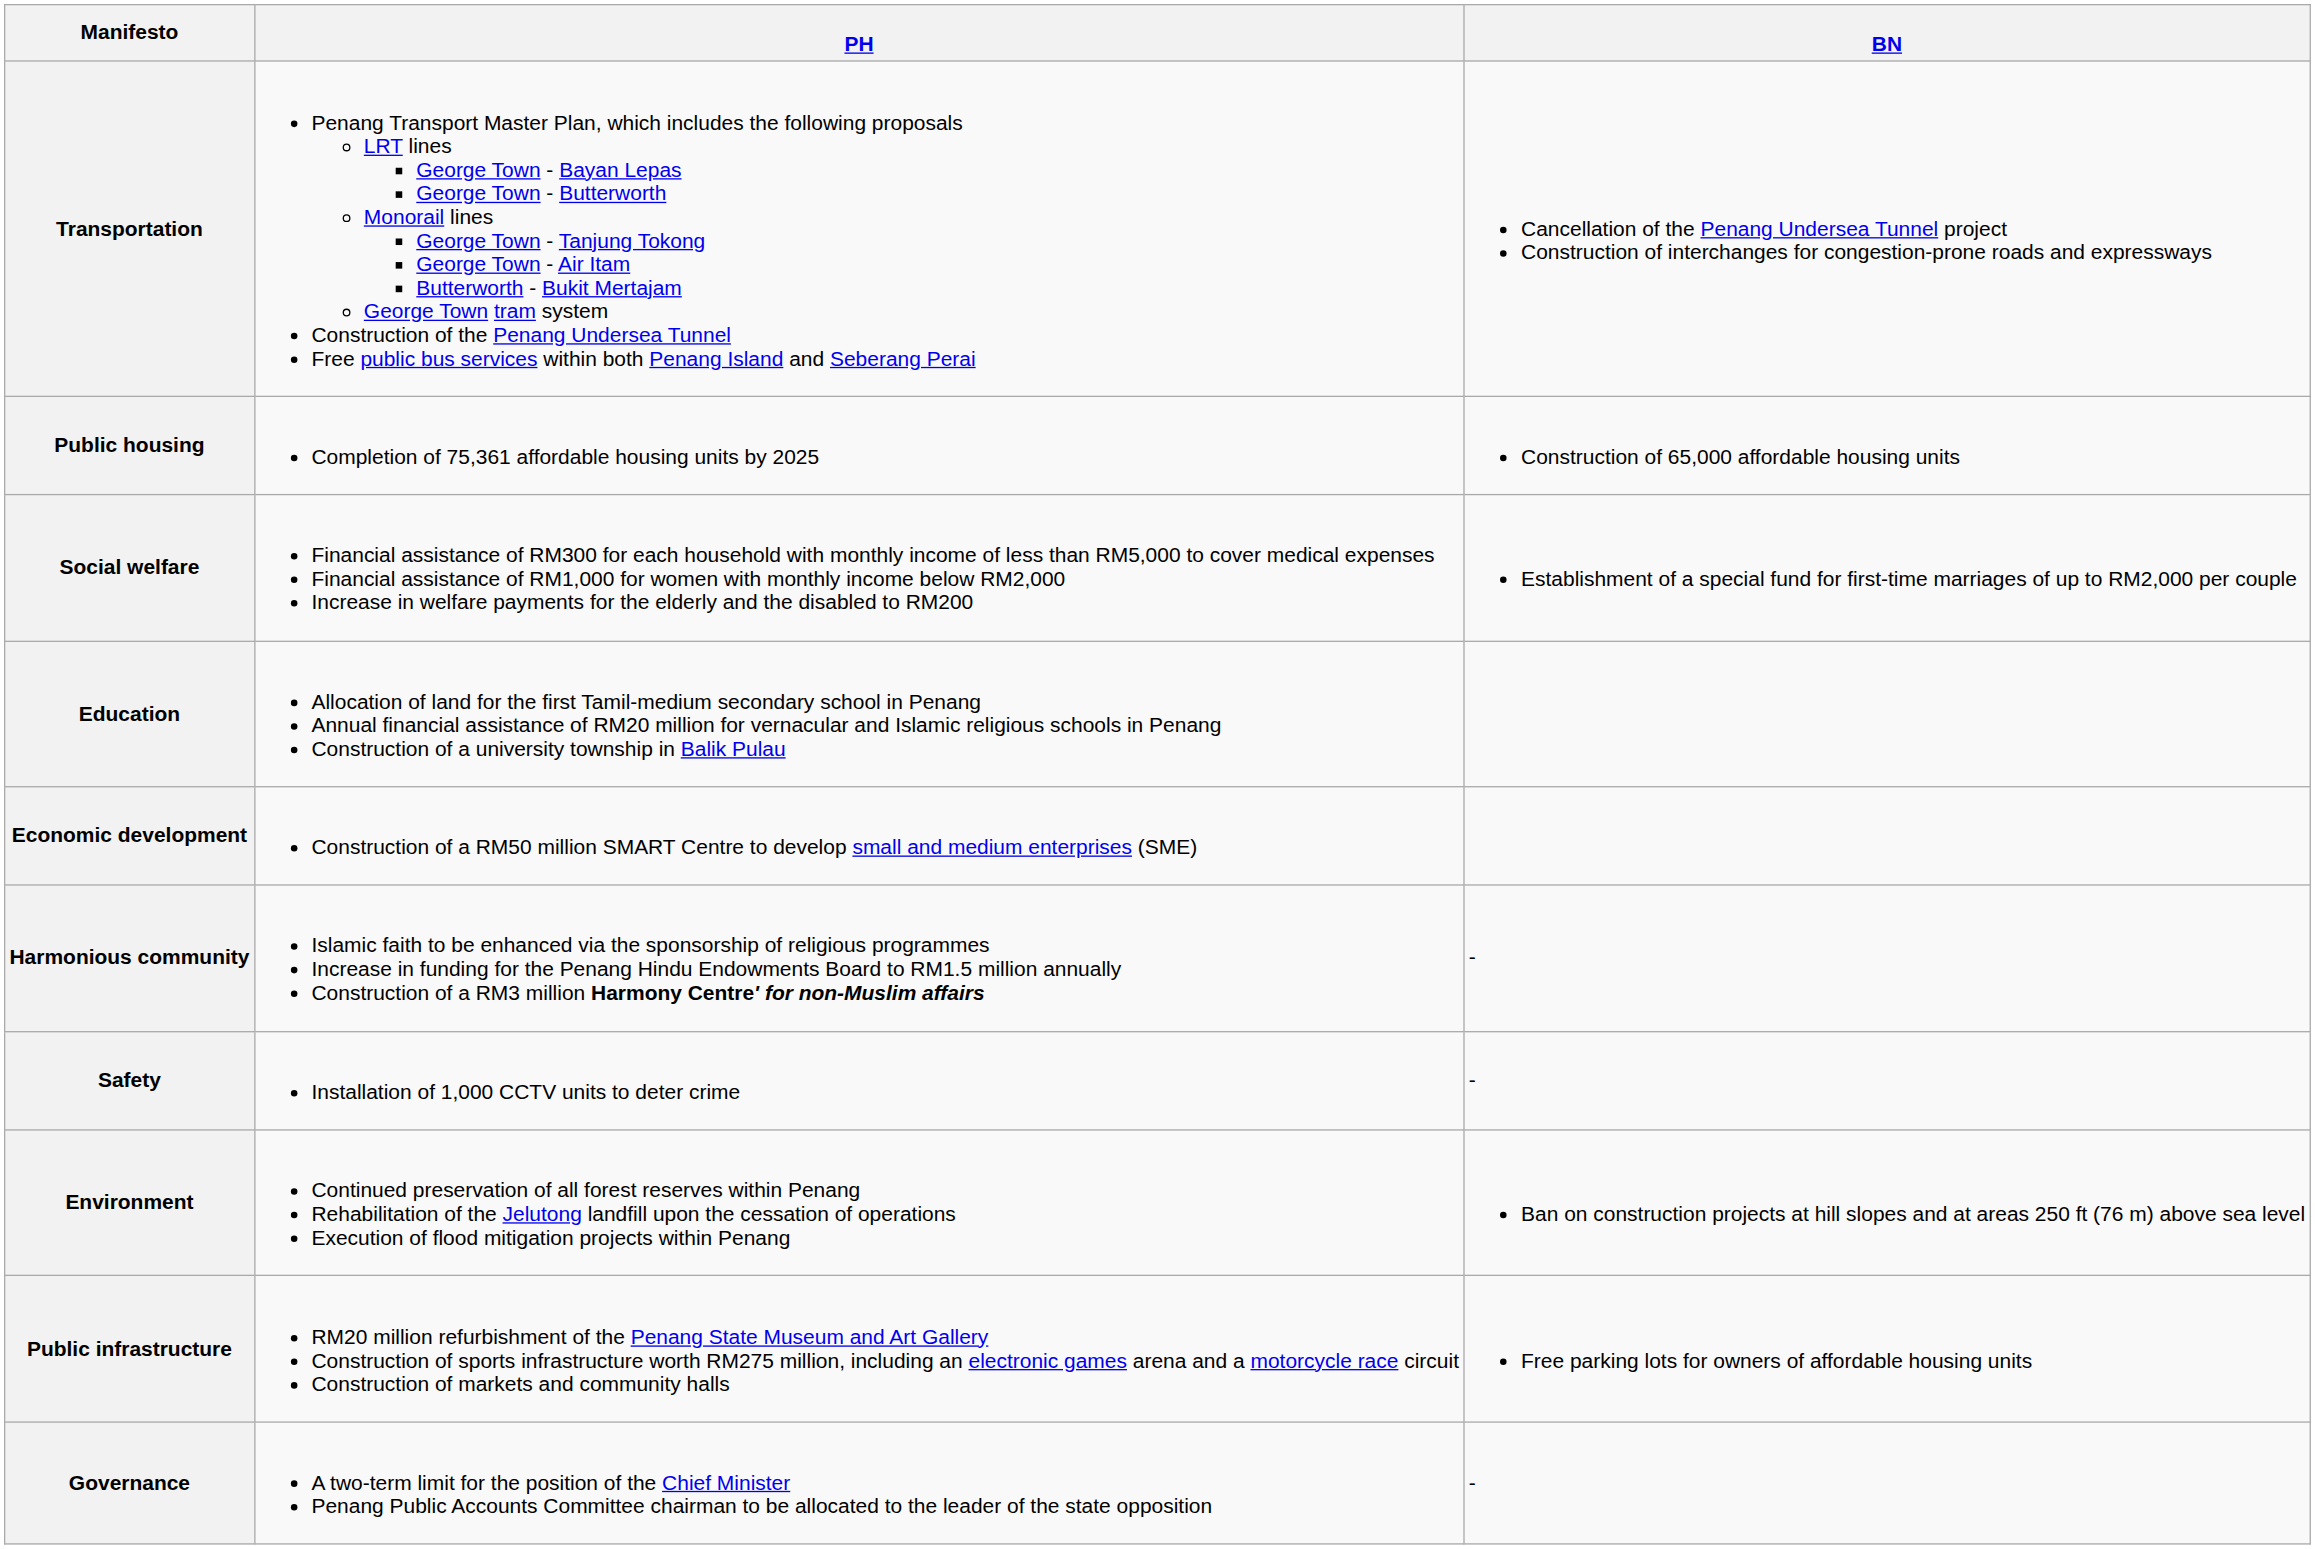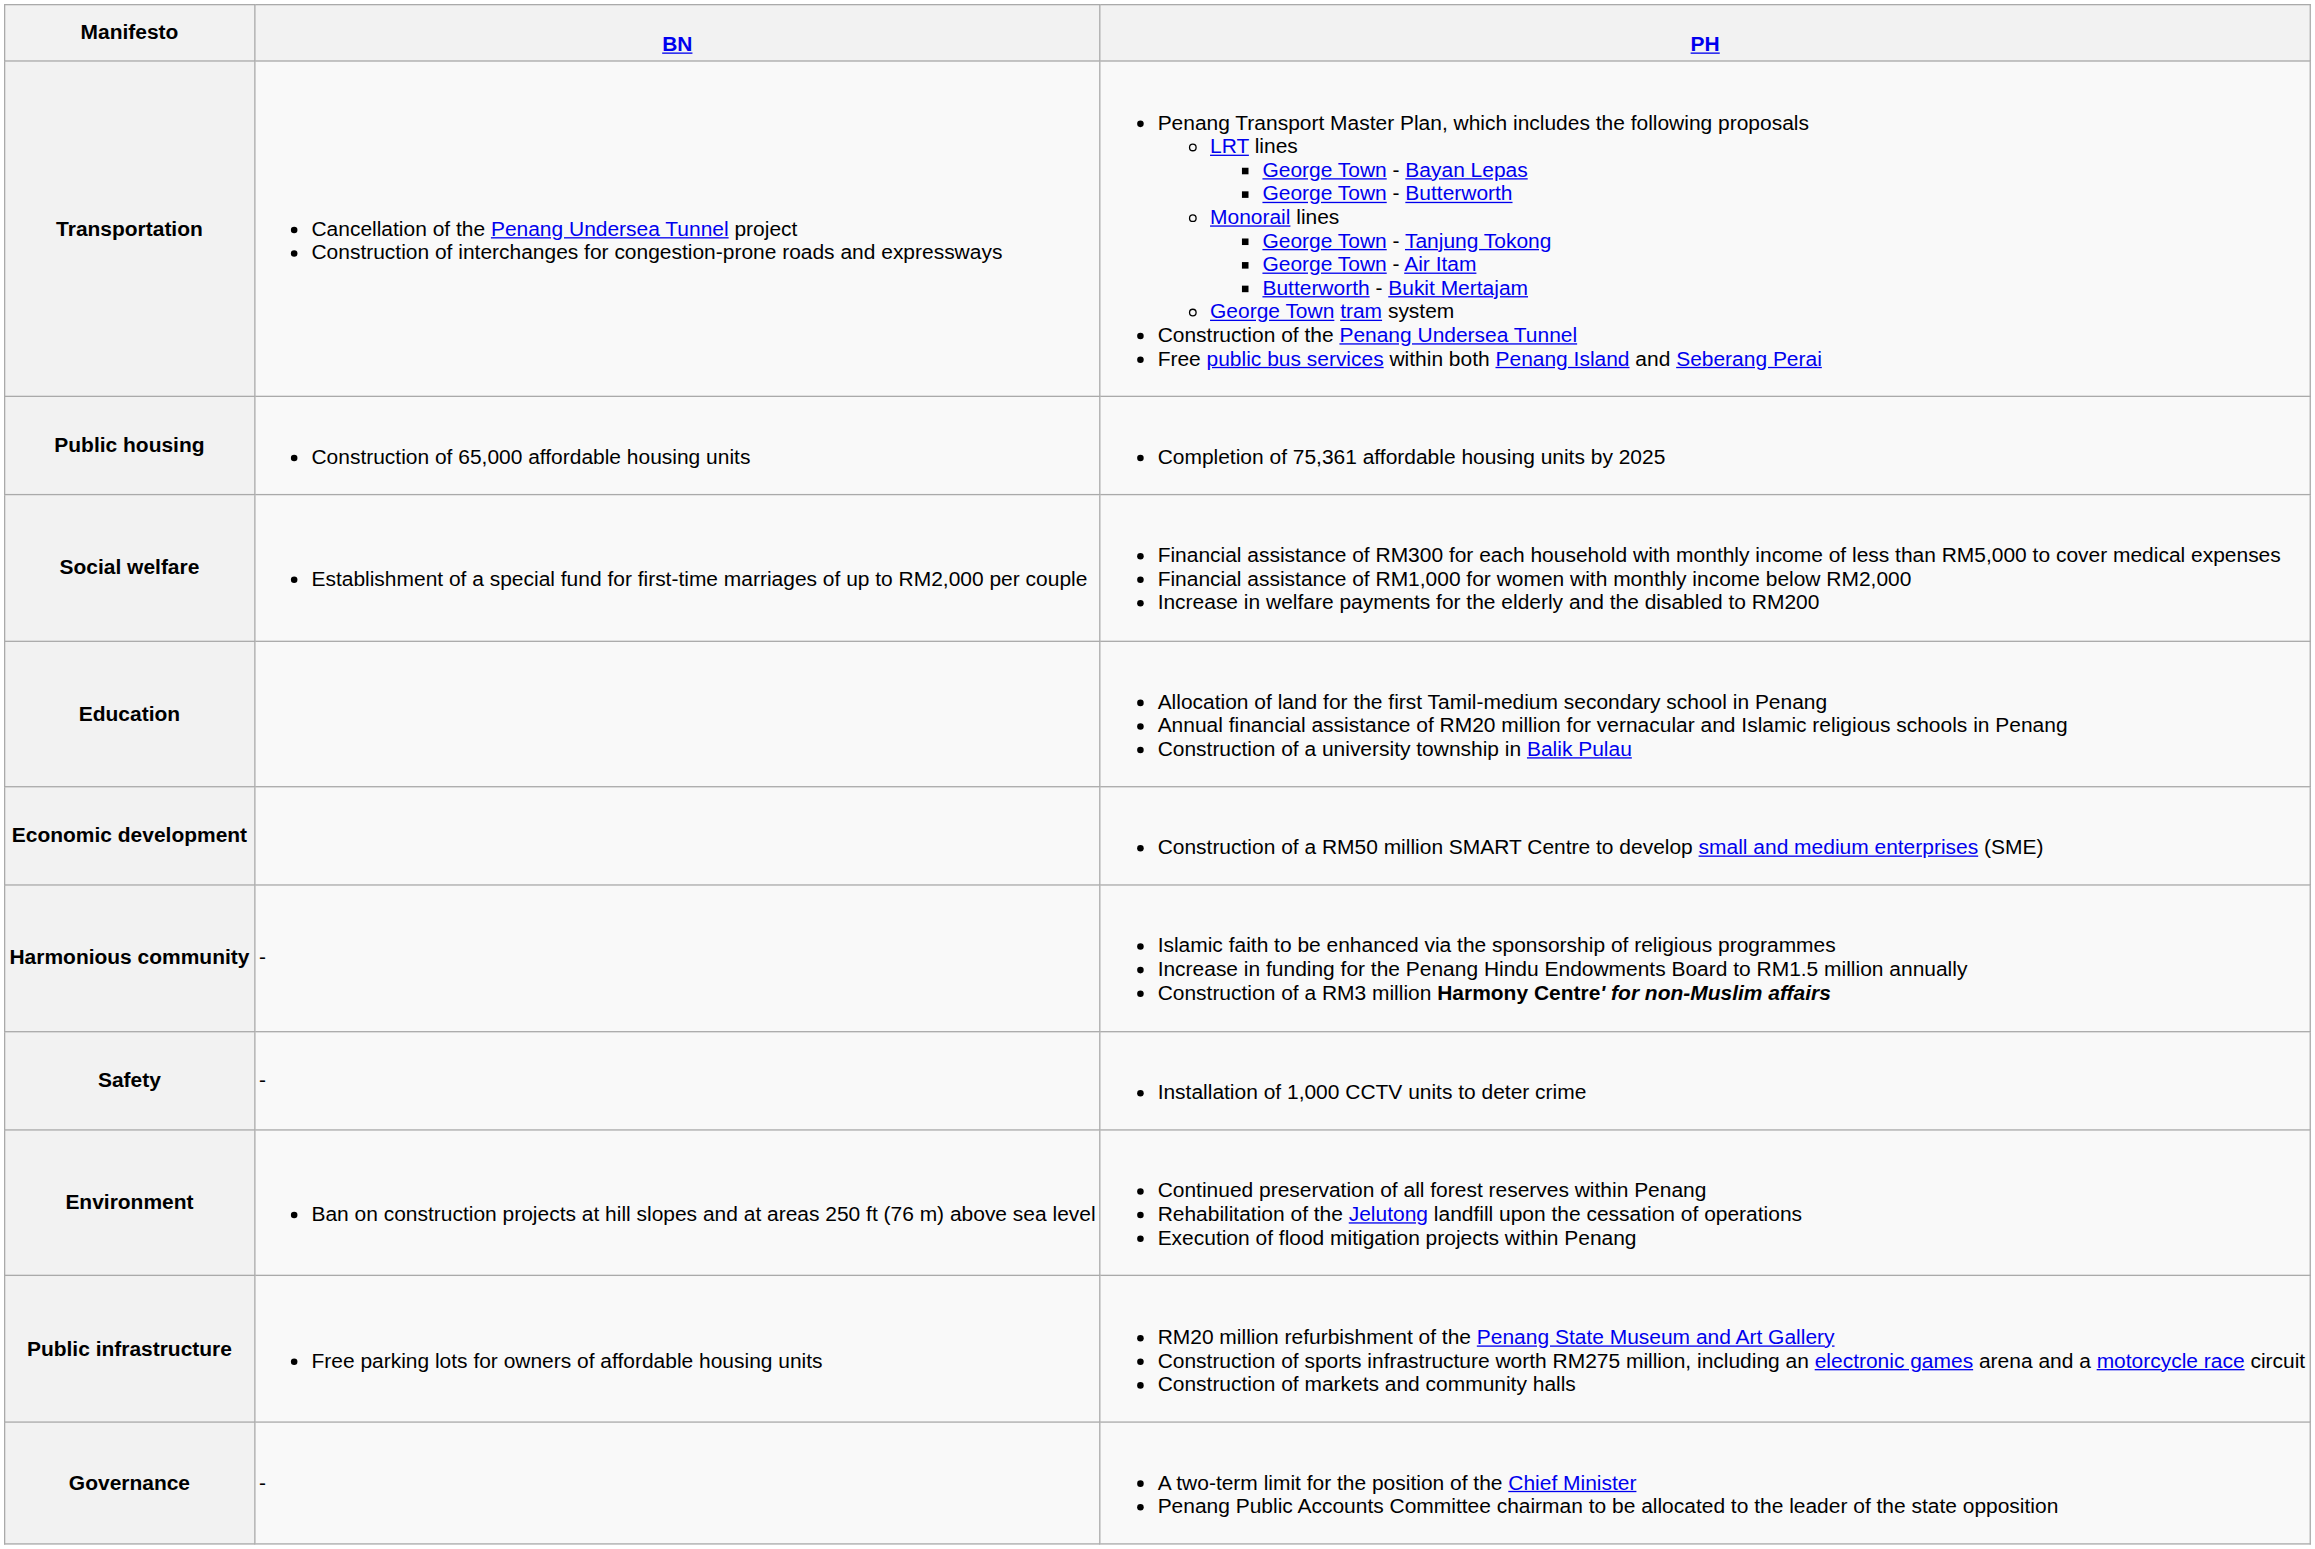columns swapped: BN <-> PH
